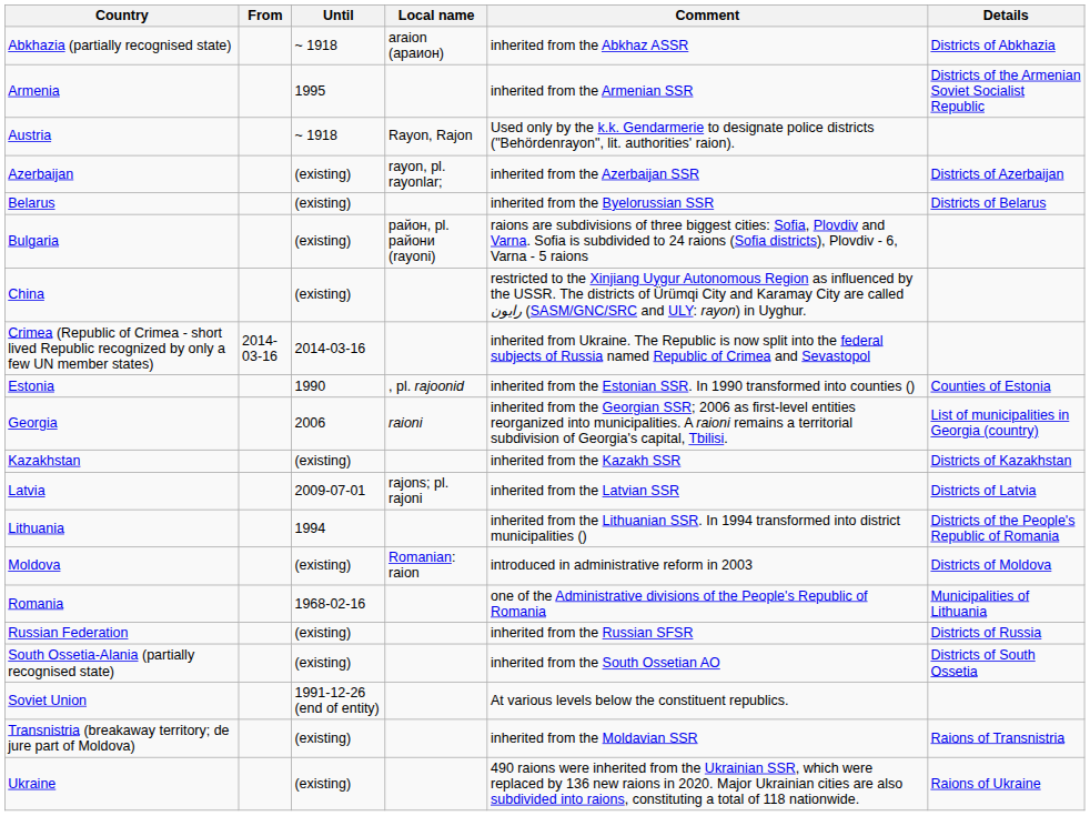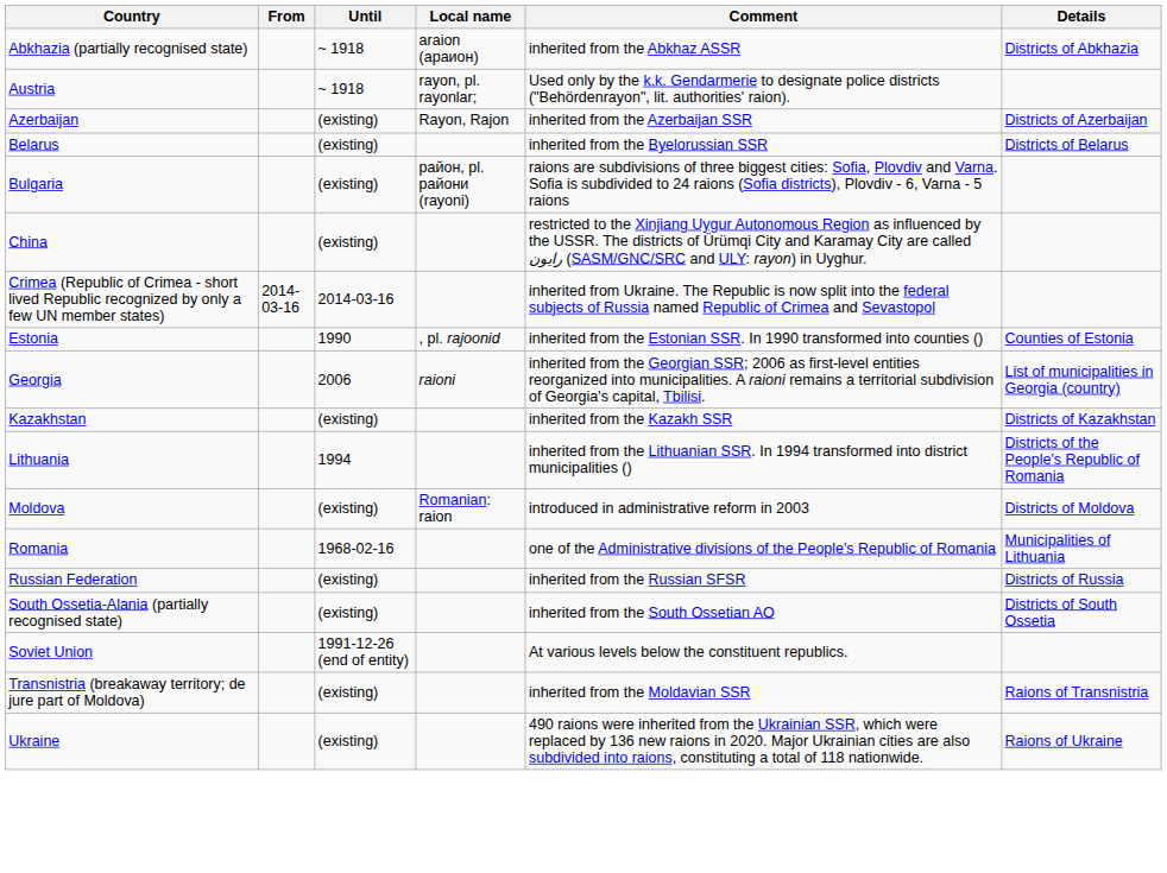- row: Armenia | 1995 | inherited from the Armenian SSR | Districts of the Armenian Soviet Socialist Republic
Austria | Local name: Rayon, Rajon -> rayon, pl. rayonlar;
Azerbaijan | Local name: rayon, pl. rayonlar; -> Rayon, Rajon
- row: Latvia | 2009-07-01 | rajons; pl. rajoni | inherited from the Latvian SSR | Districts of Latvia
